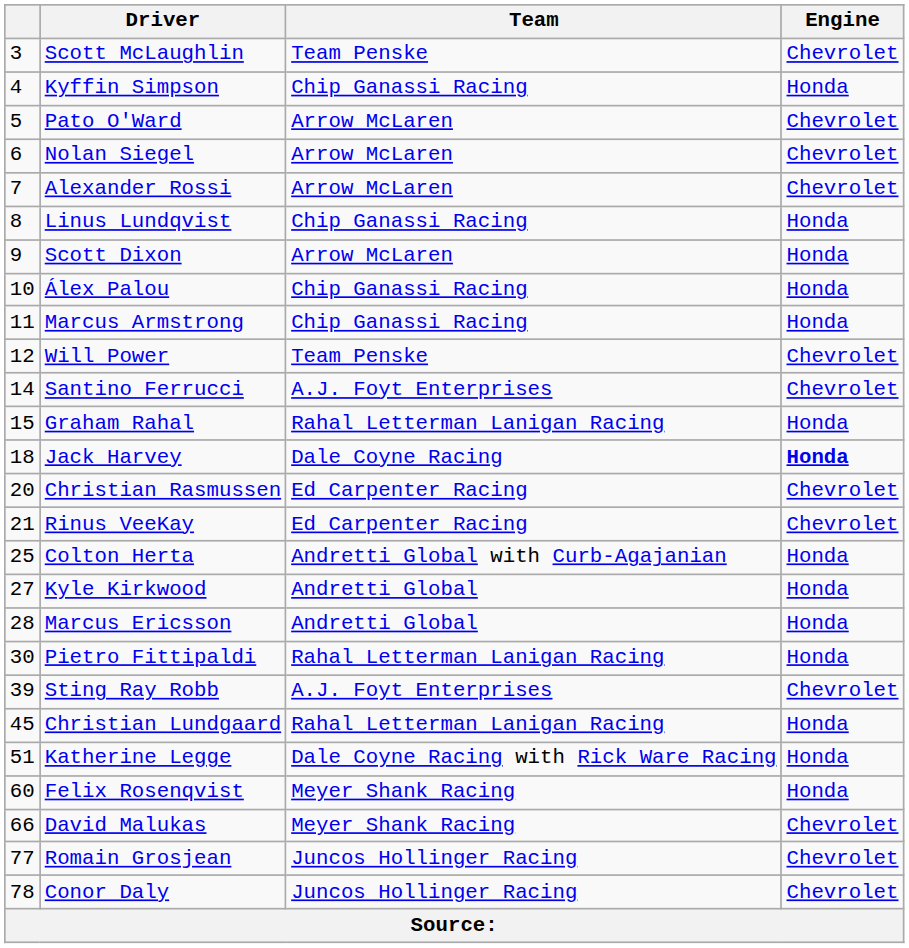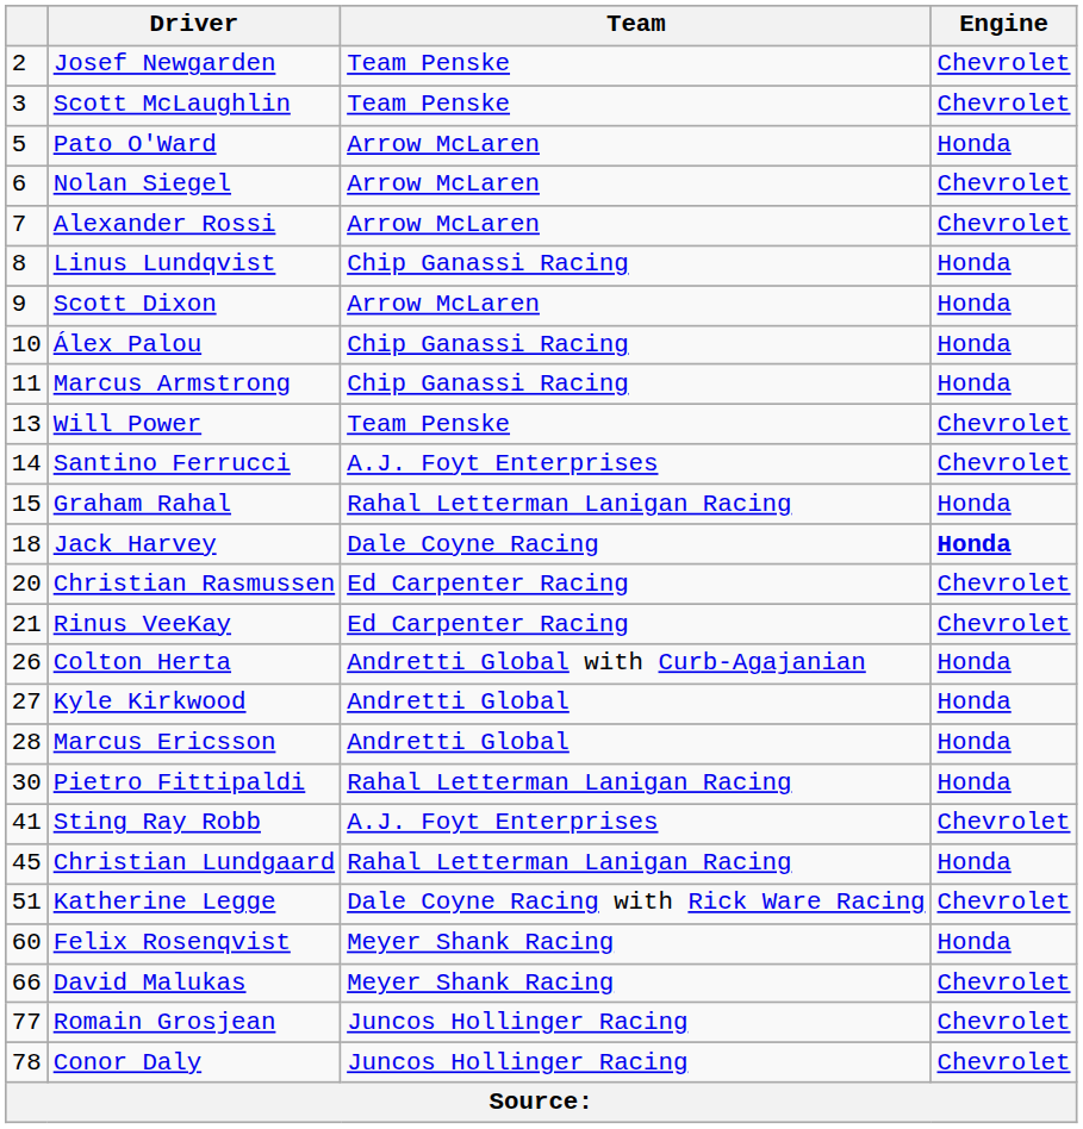+ row: 2 | Josef Newgarden | Team Penske | Chevrolet
- row: 4 | Kyffin Simpson | Chip Ganassi Racing | Honda
Pato O'Ward | Engine: Chevrolet -> Honda
Will Power | column 1: 12 -> 13
Colton Herta | column 1: 25 -> 26
Sting Ray Robb | column 1: 39 -> 41
Katherine Legge | Engine: Honda -> Chevrolet
